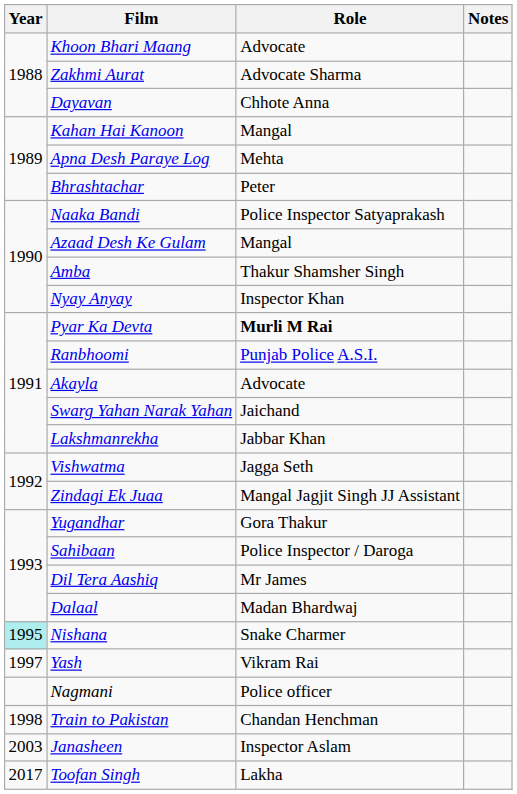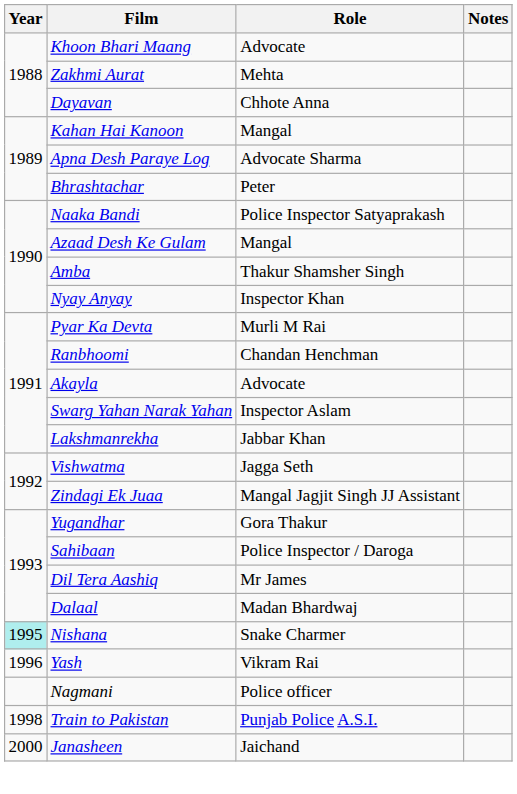Zakhmi Aurat | Role: Advocate Sharma -> Mehta
Apna Desh Paraye Log | Role: Mehta -> Advocate Sharma
Pyar Ka Devta | Role: bold -> normal
Ranbhoomi | Role: Punjab Police A.S.I. -> Chandan Henchman
Swarg Yahan Narak Yahan | Role: Jaichand -> Inspector Aslam
Yash | Year: 1997 -> 1996
Train to Pakistan | Role: Chandan Henchman -> Punjab Police A.S.I.
Janasheen | Year: 2003 -> 2000
Janasheen | Role: Inspector Aslam -> Jaichand
- row: 2017 | Toofan Singh | Lakha
